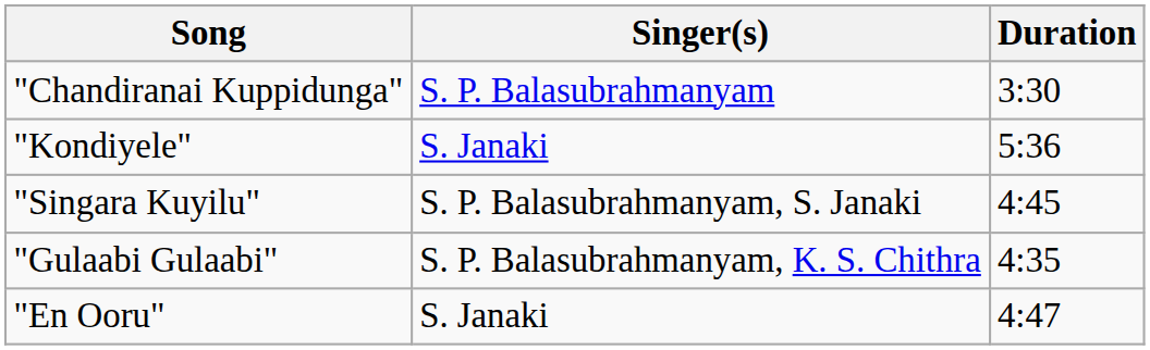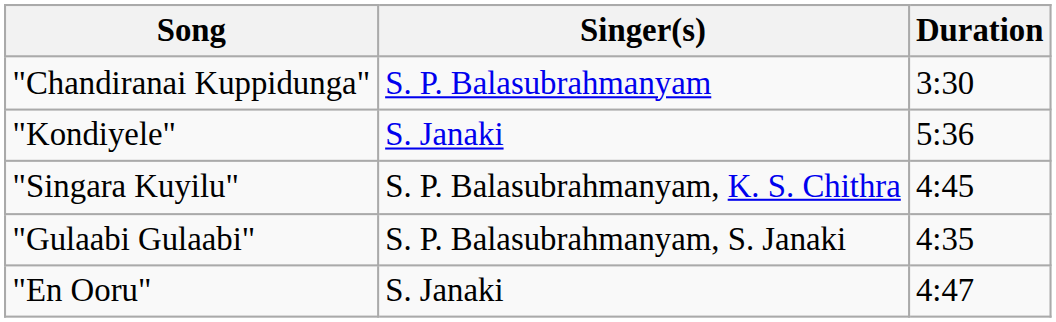"Singara Kuyilu" | Singer(s): S. P. Balasubrahmanyam, S. Janaki -> S. P. Balasubrahmanyam, K. S. Chithra
"Gulaabi Gulaabi" | Singer(s): S. P. Balasubrahmanyam, K. S. Chithra -> S. P. Balasubrahmanyam, S. Janaki
